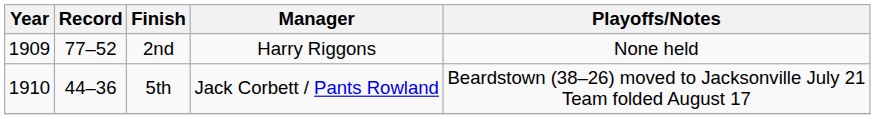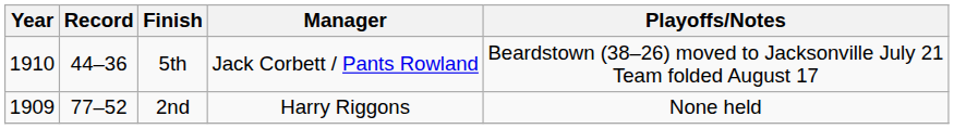rows swapped: 2nd <-> 5th
